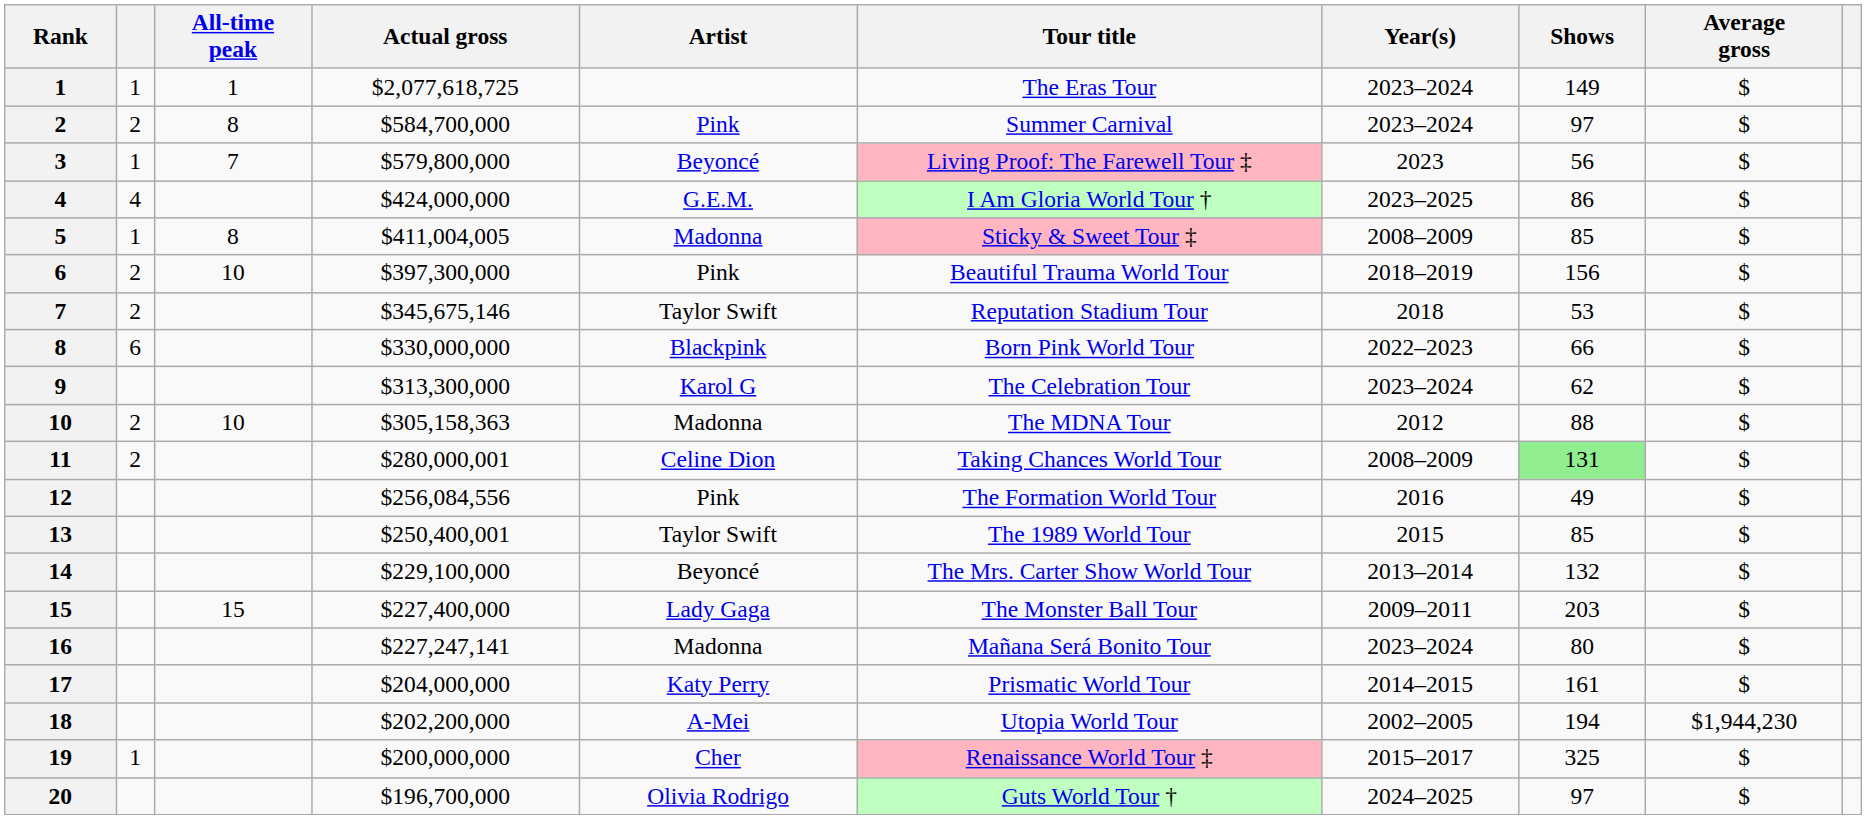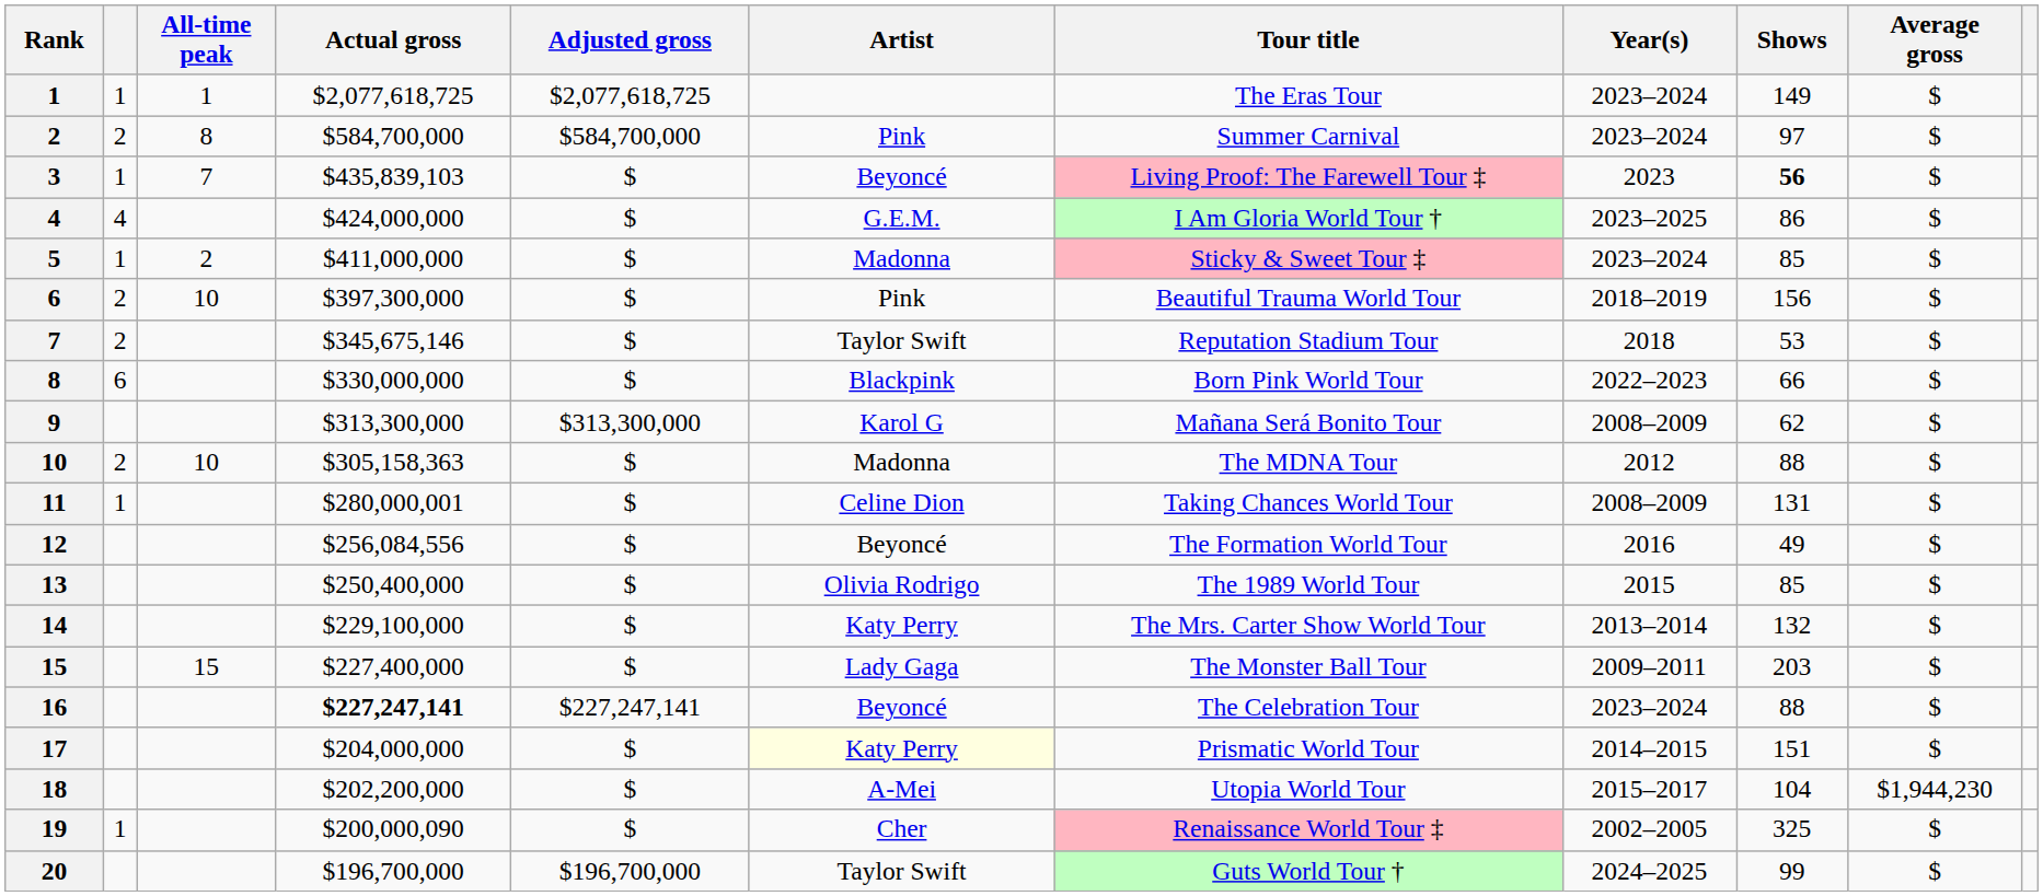+ column: Adjusted gross | $2,077,618,725 | $584,700,000 | $ | $ | $ | $ | $ | $ | $313,300,000 | $ | $ | $ | $ | $ | $ | $227,247,141 | $ | $ | $ | $196,700,000
3 | Actual gross: $579,800,000 -> $435,839,103
3 | Shows: normal -> bold
5 | All-time peak: 8 -> 2
5 | Actual gross: $411,004,005 -> $411,000,000
5 | Year(s): 2008–2009 -> 2023–2024
9 | Tour title: The Celebration Tour -> Mañana Será Bonito Tour
9 | Year(s): 2023–2024 -> 2008–2009
11 | column 2: 2 -> 1
11 | Shows: lightgreen background -> no background
12 | Artist: Pink -> Beyoncé
13 | Actual gross: $250,400,001 -> $250,400,000
13 | Artist: Taylor Swift -> Olivia Rodrigo
14 | Artist: Beyoncé -> Katy Perry
16 | Actual gross: normal -> bold
16 | Artist: Madonna -> Beyoncé
16 | Tour title: Mañana Será Bonito Tour -> The Celebration Tour
16 | Shows: 80 -> 88
17 | Artist: no background -> lightyellow background
17 | Shows: 161 -> 151
18 | Year(s): 2002–2005 -> 2015–2017
18 | Shows: 194 -> 104
19 | Actual gross: $200,000,000 -> $200,000,090
19 | Year(s): 2015–2017 -> 2002–2005
20 | Artist: Olivia Rodrigo -> Taylor Swift
20 | Shows: 97 -> 99
